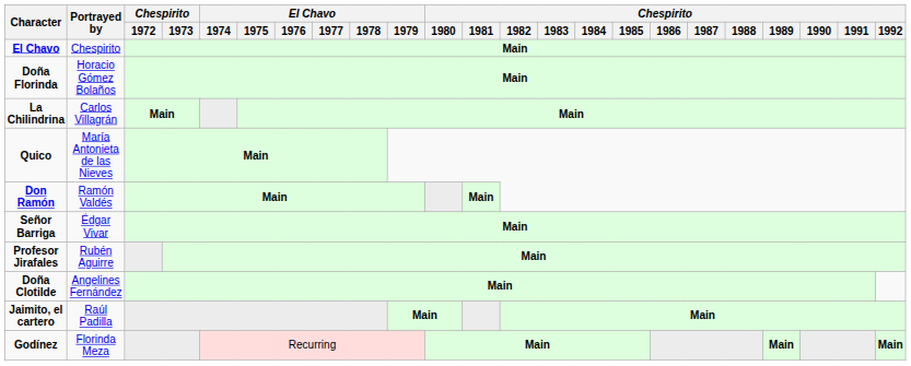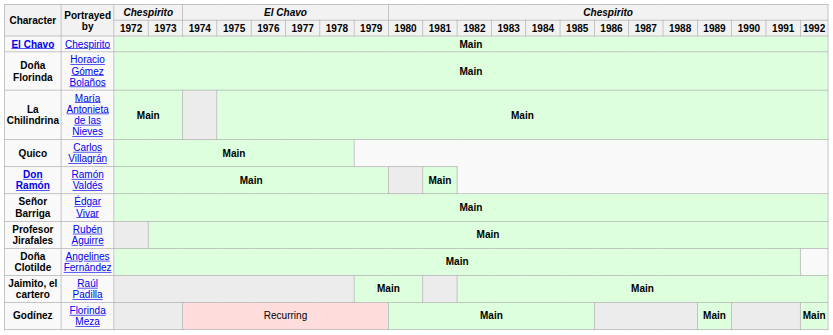La Chilindrina | Portrayed by: Carlos Villagrán -> María Antonieta de las Nieves
Quico | Portrayed by: María Antonieta de las Nieves -> Carlos Villagrán
